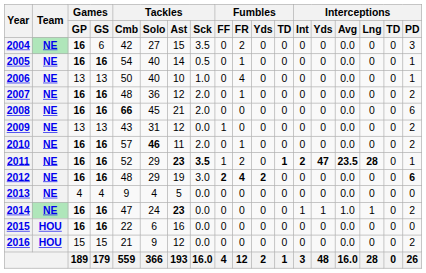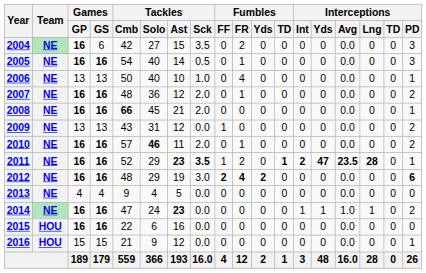2005 | Interceptions / PD: 1 -> 3
2008 | Interceptions / PD: 6 -> 1
2016 | Interceptions / PD: 2 -> 1
